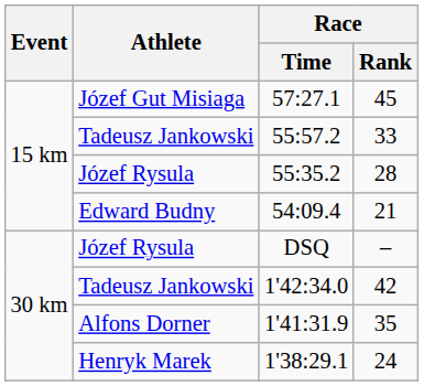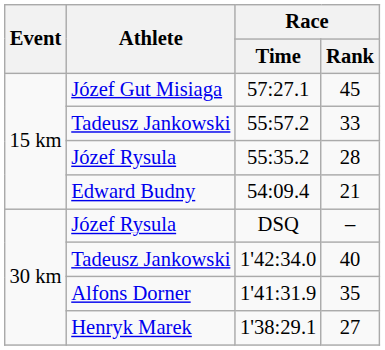1'42:34.0 | Race / Rank: 42 -> 40
1'38:29.1 | Race / Rank: 24 -> 27
